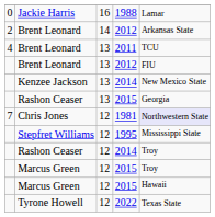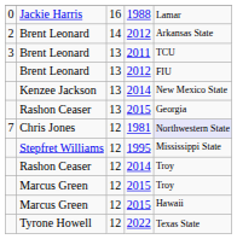Brent Leonard / 2011 | column 1: 4 -> 3
